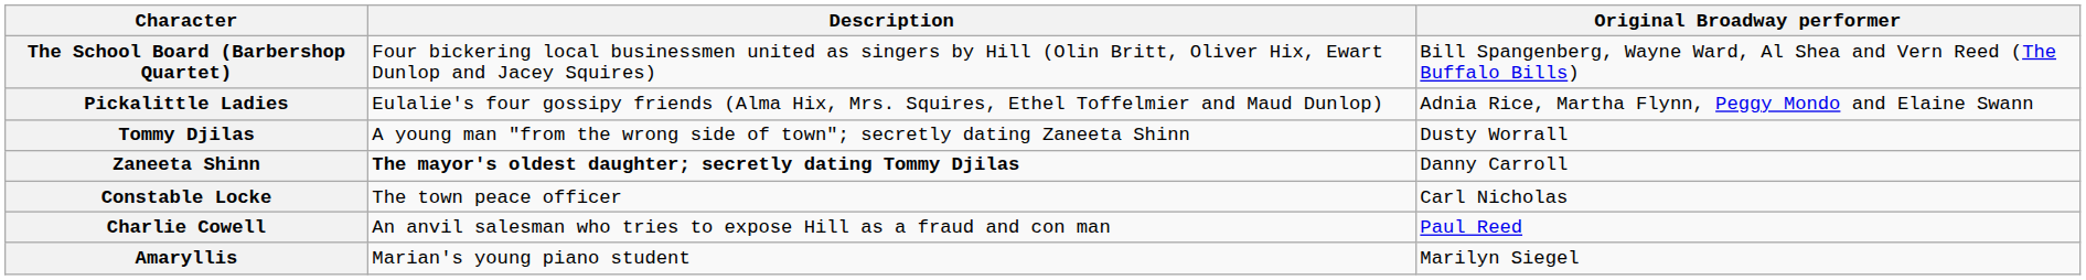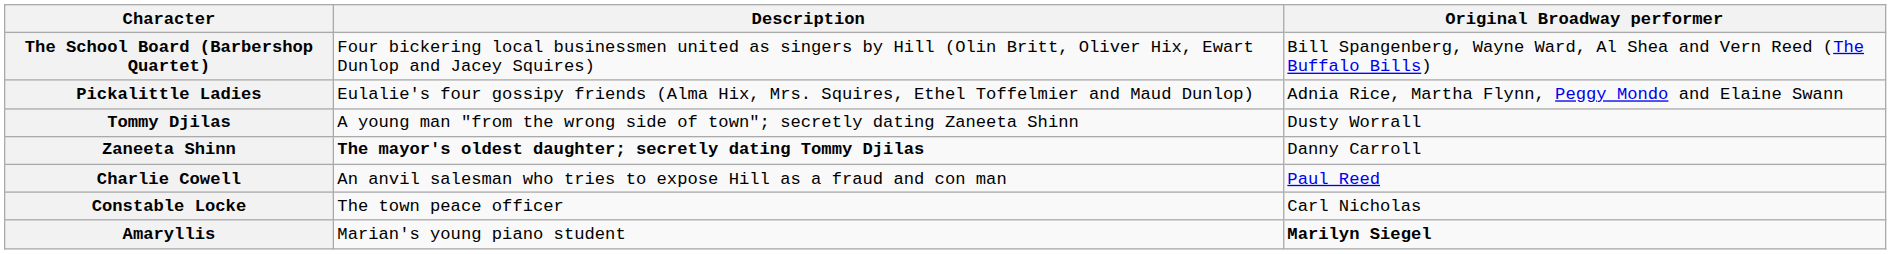rows swapped: Charlie Cowell <-> Constable Locke
Amaryllis | Original Broadway performer: normal -> bold
